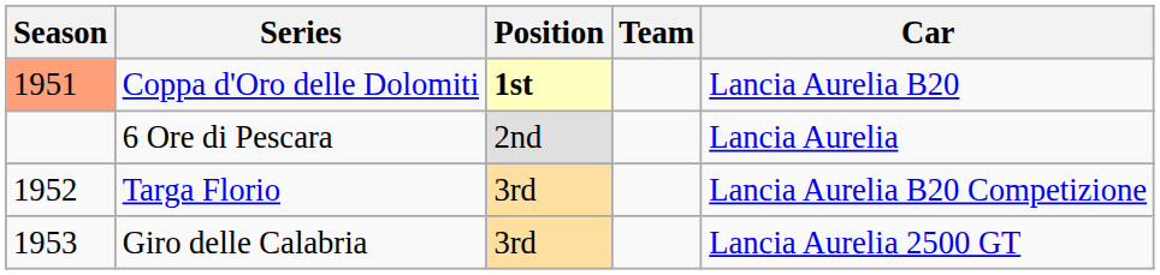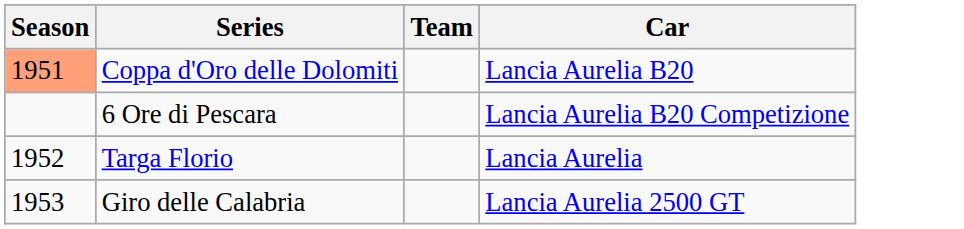- column: Position | 1st | 2nd | 3rd | 3rd
6 Ore di Pescara | Car: Lancia Aurelia -> Lancia Aurelia B20 Competizione
Targa Florio | Car: Lancia Aurelia B20 Competizione -> Lancia Aurelia
